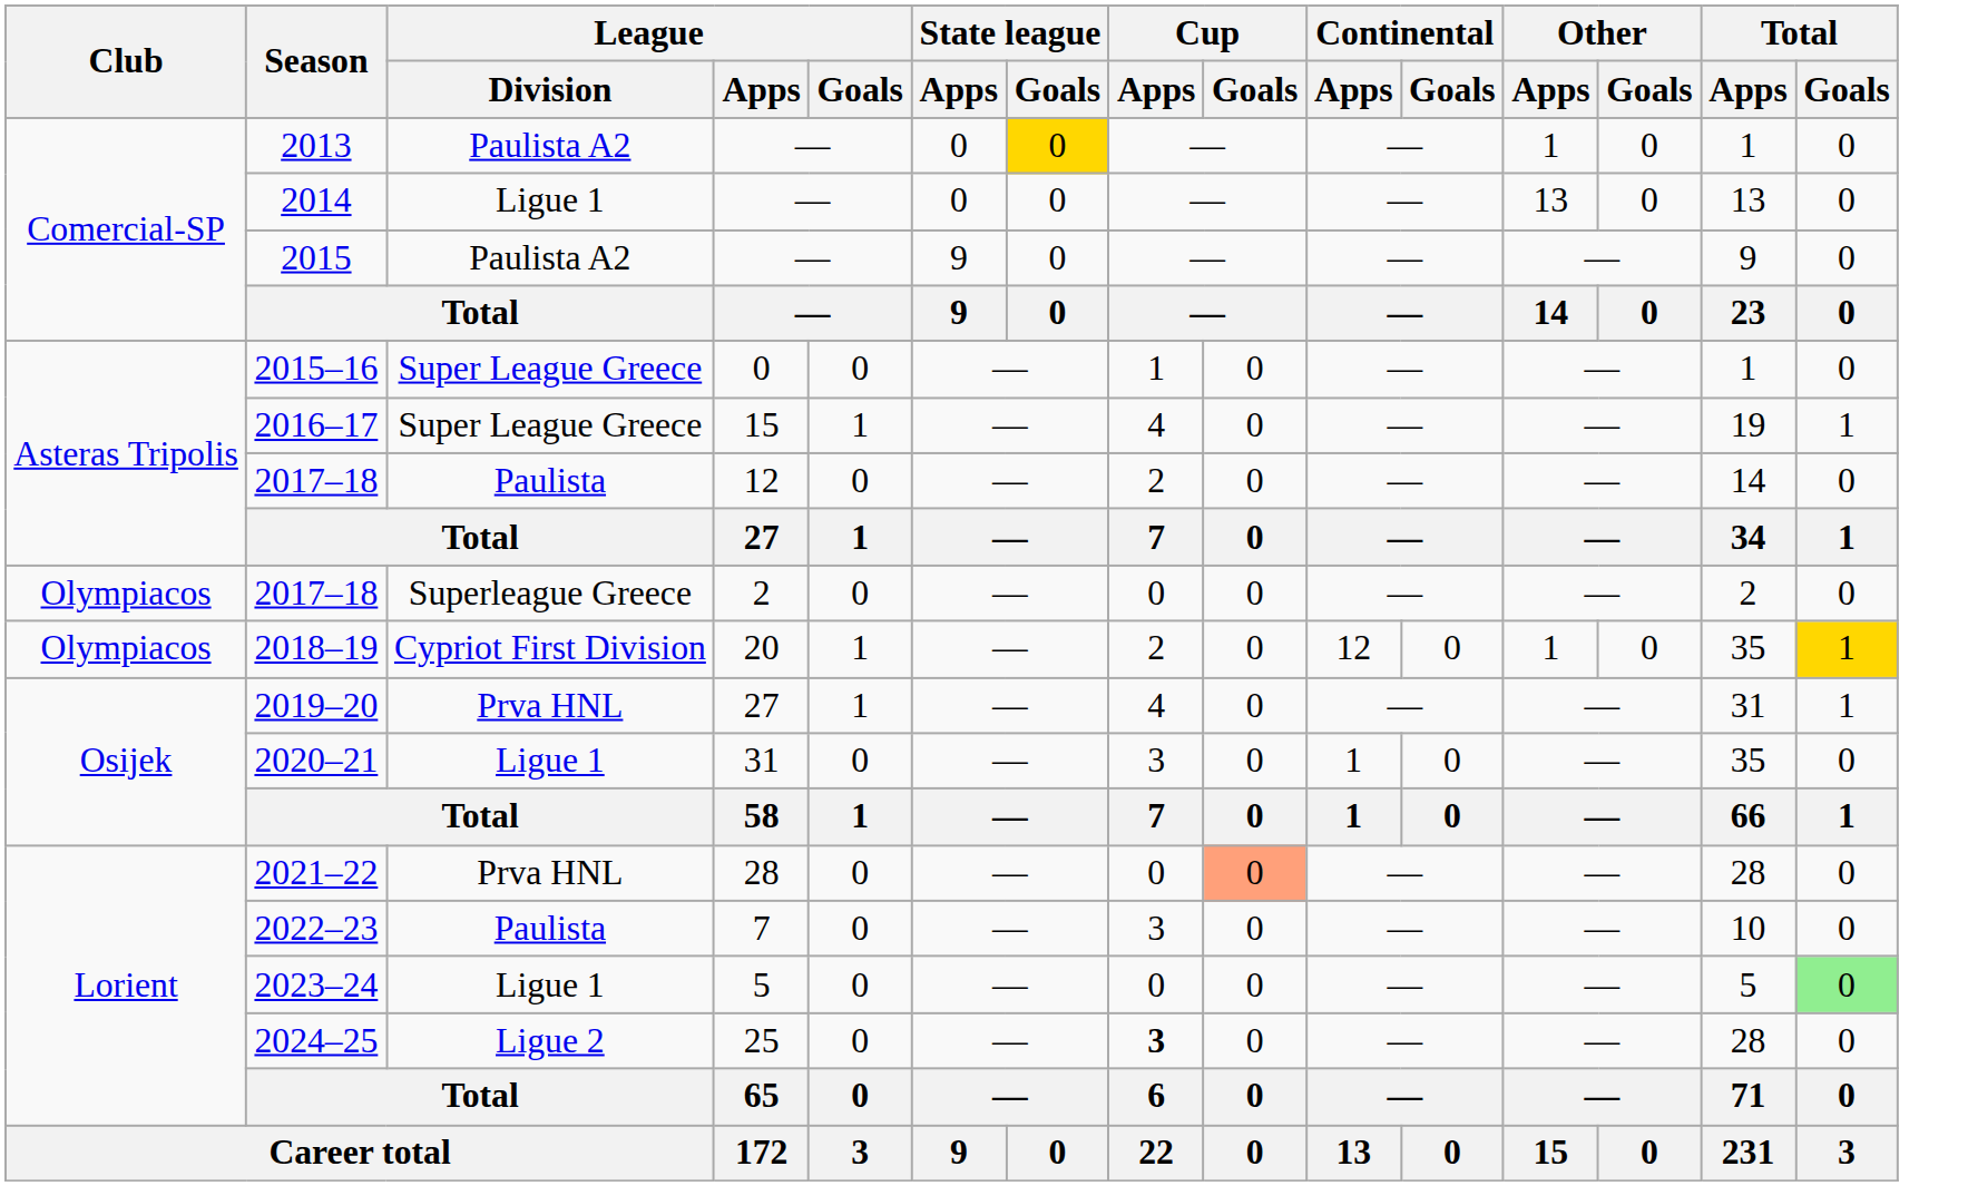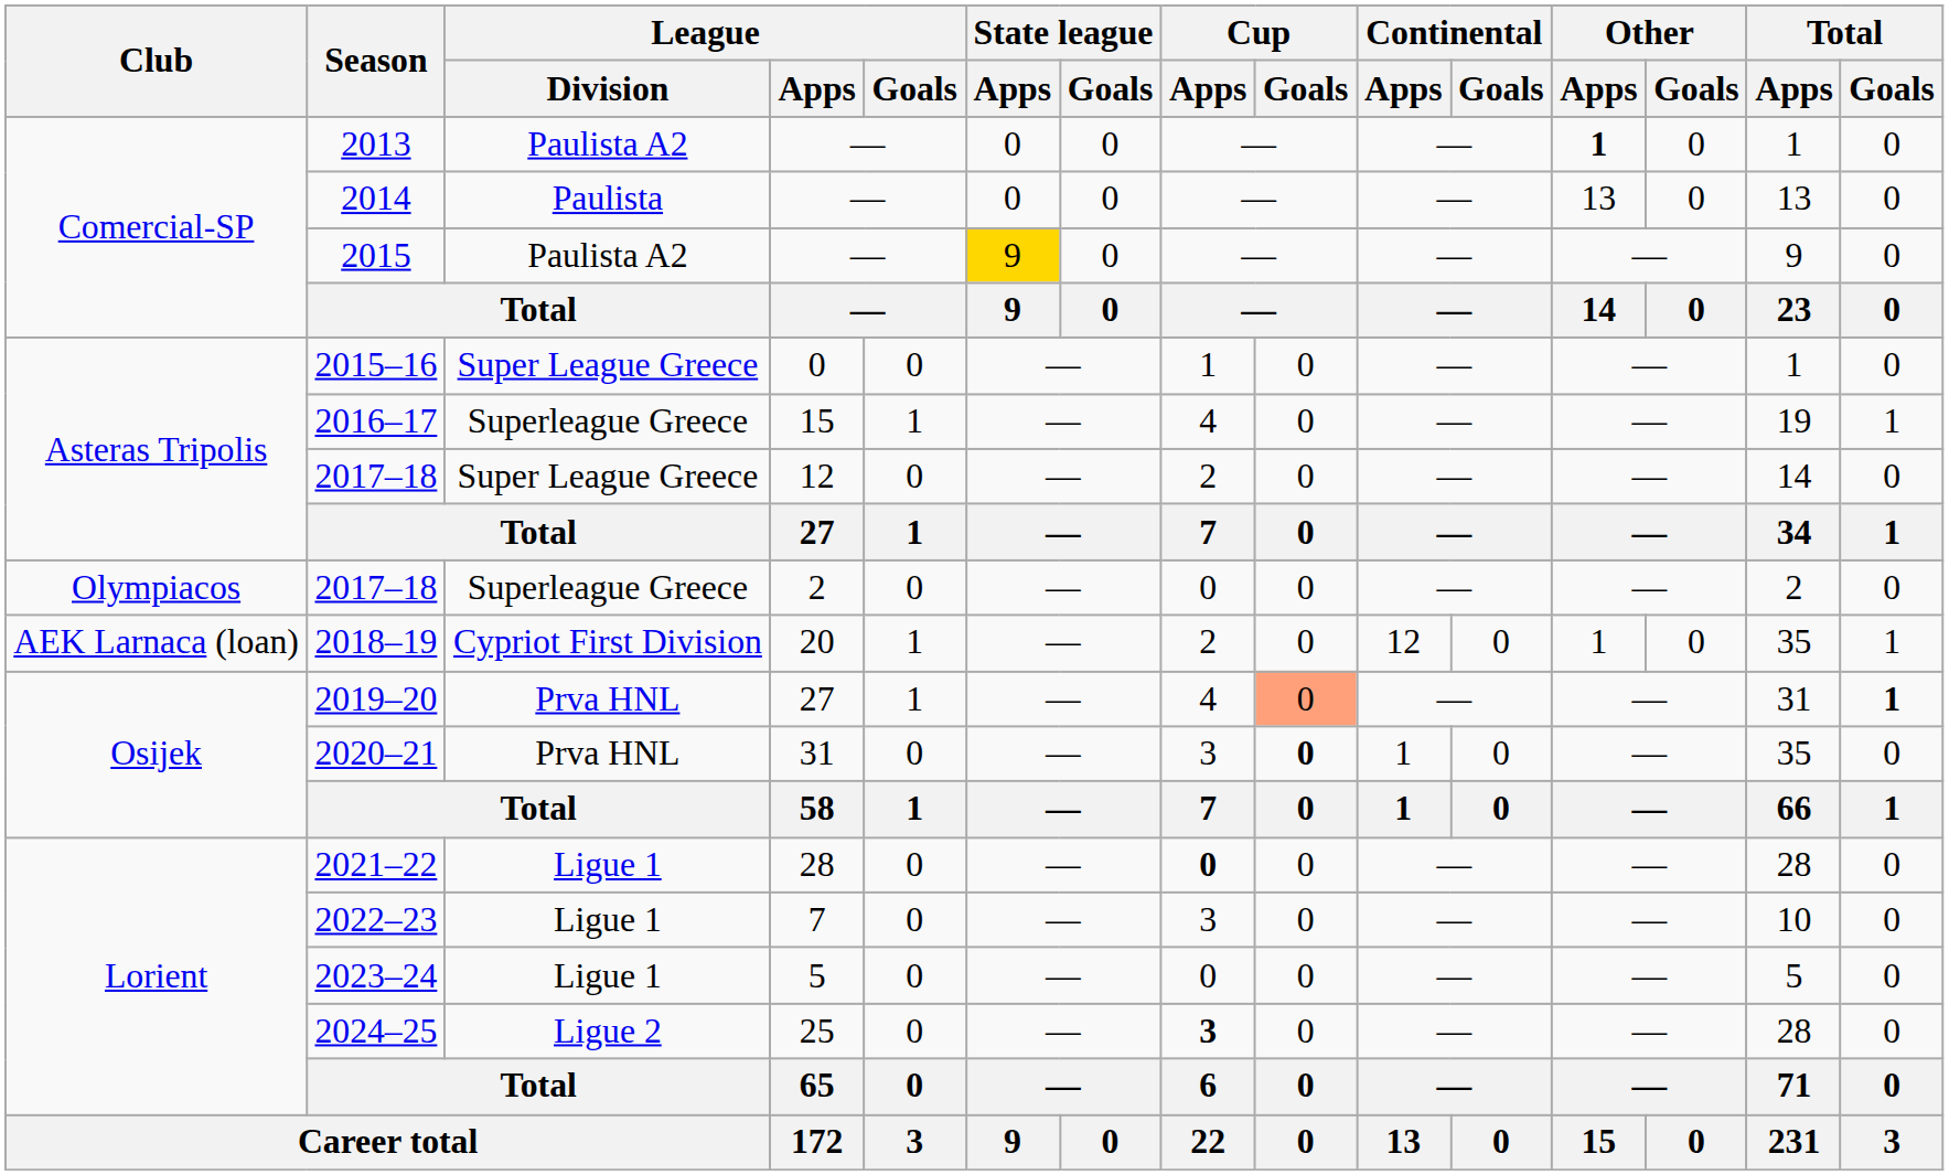2013 | State league / Goals: gold background -> no background
2013 | Other / Apps: normal -> bold
2014 | League / Division: Ligue 1 -> Paulista
2015 | State league / Apps: no background -> gold background
2016–17 | League / Division: Super League Greece -> Superleague Greece
2017–18 / 12 | League / Division: Paulista -> Super League Greece
2018–19 | Club: Olympiacos -> AEK Larnaca (loan)
2018–19 | Total / Goals: gold background -> no background
2019–20 | Cup / Goals: no background -> lightsalmon background
2019–20 | Total / Goals: normal -> bold
2020–21 | League / Division: Ligue 1 -> Prva HNL
2020–21 | Cup / Goals: normal -> bold
2021–22 | League / Division: Prva HNL -> Ligue 1
2021–22 | Cup / Apps: normal -> bold
2021–22 | Cup / Goals: lightsalmon background -> no background
2022–23 | League / Division: Paulista -> Ligue 1
2023–24 | Total / Goals: lightgreen background -> no background
